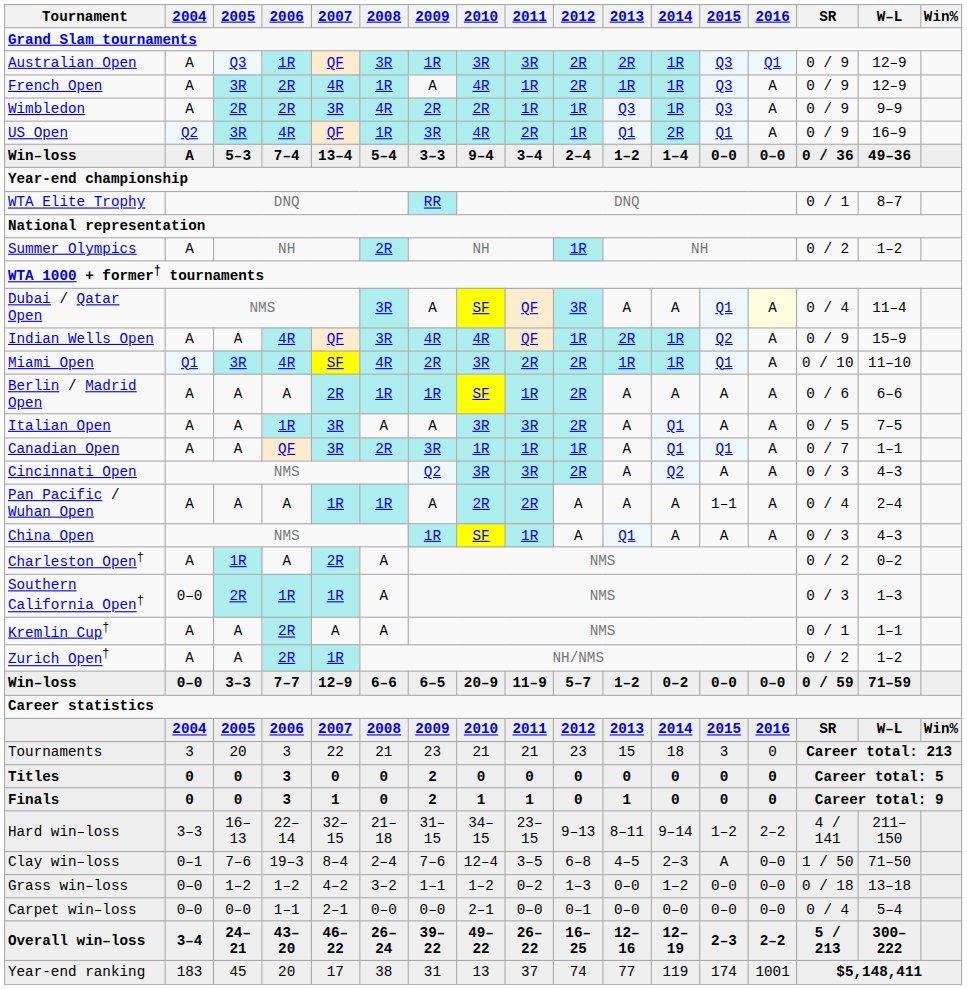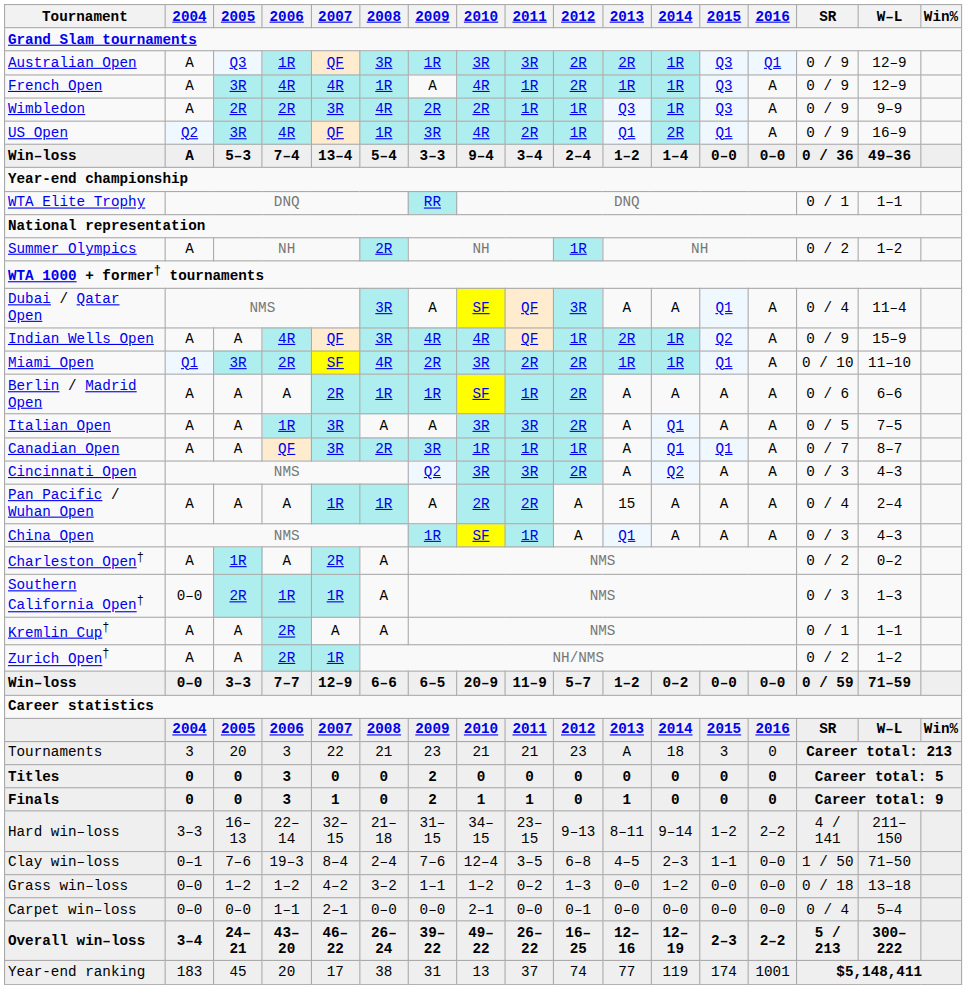French Open | 2006: 2R -> 4R
WTA Elite Trophy | W–L: 8–7 -> 1–1
Dubai / Qatar Open | 2016: lightyellow background -> no background
Miami Open | 2006: 4R -> 2R
Canadian Open | W–L: 1–1 -> 8–7
Pan Pacific / Wuhan Open | 2013: A -> 15
Pan Pacific / Wuhan Open | 2015: 1–1 -> A
Tournaments | 2013: 15 -> A
Clay win–loss | 2015: A -> 1–1
